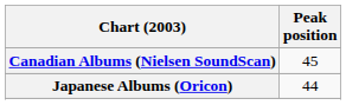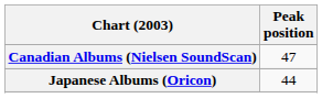Canadian Albums (Nielsen SoundScan) | Peak position: 45 -> 47
